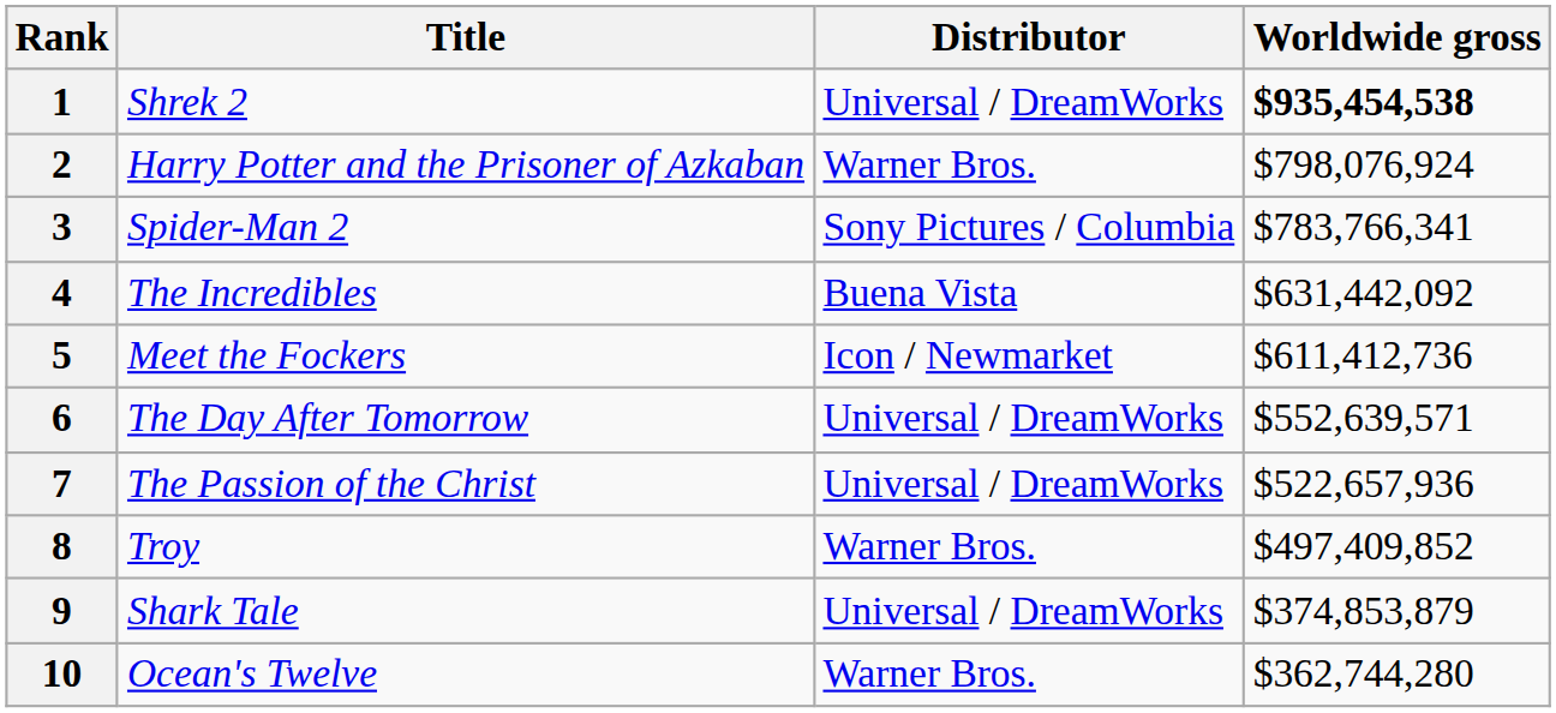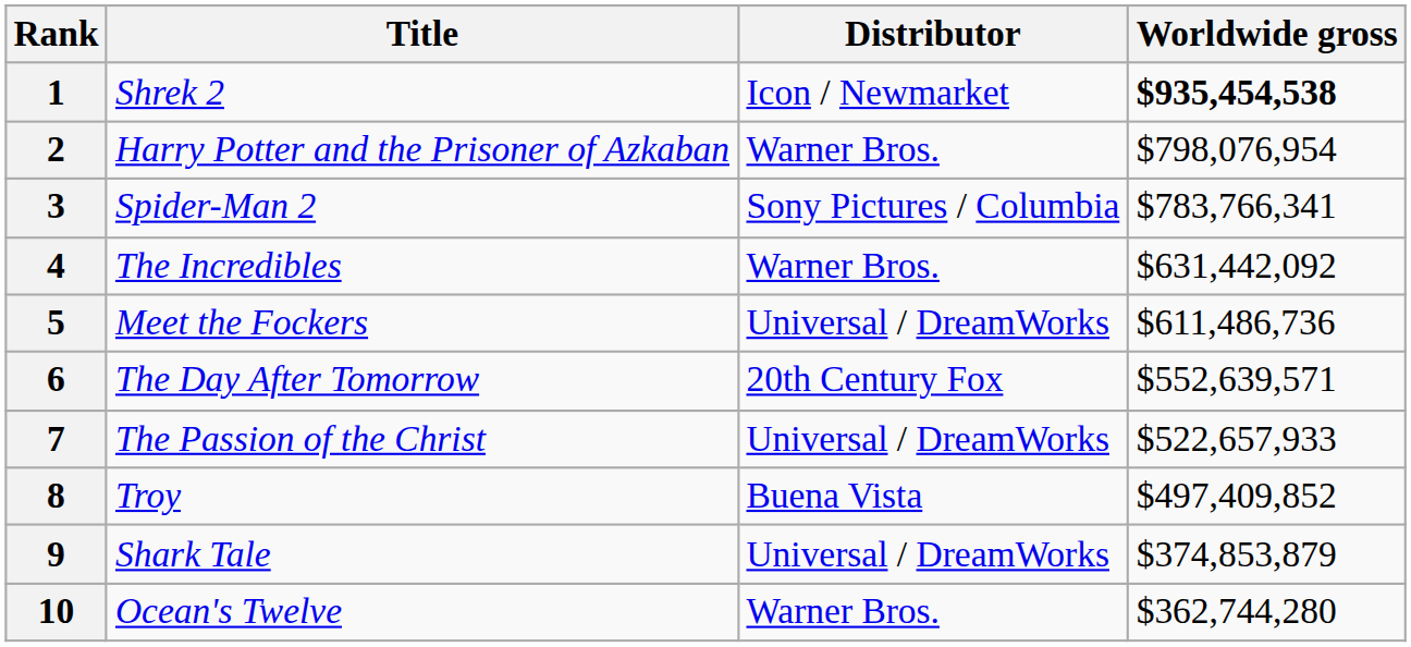1 | Distributor: Universal / DreamWorks -> Icon / Newmarket
2 | Worldwide gross: $798,076,924 -> $798,076,954
4 | Distributor: Buena Vista -> Warner Bros.
5 | Distributor: Icon / Newmarket -> Universal / DreamWorks
5 | Worldwide gross: $611,412,736 -> $611,486,736
6 | Distributor: Universal / DreamWorks -> 20th Century Fox
7 | Worldwide gross: $522,657,936 -> $522,657,933
8 | Distributor: Warner Bros. -> Buena Vista
